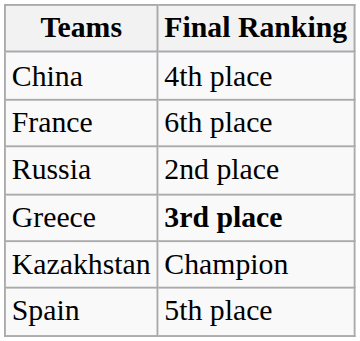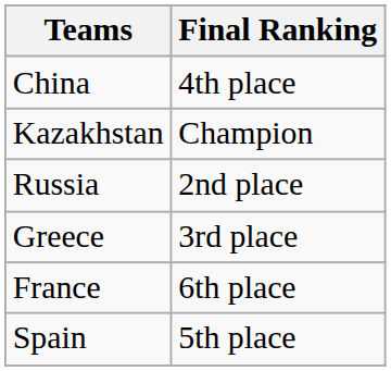rows swapped: France <-> Kazakhstan
Greece | Final Ranking: bold -> normal
